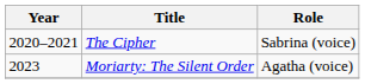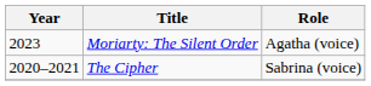rows swapped: The Cipher <-> Moriarty: The Silent Order
